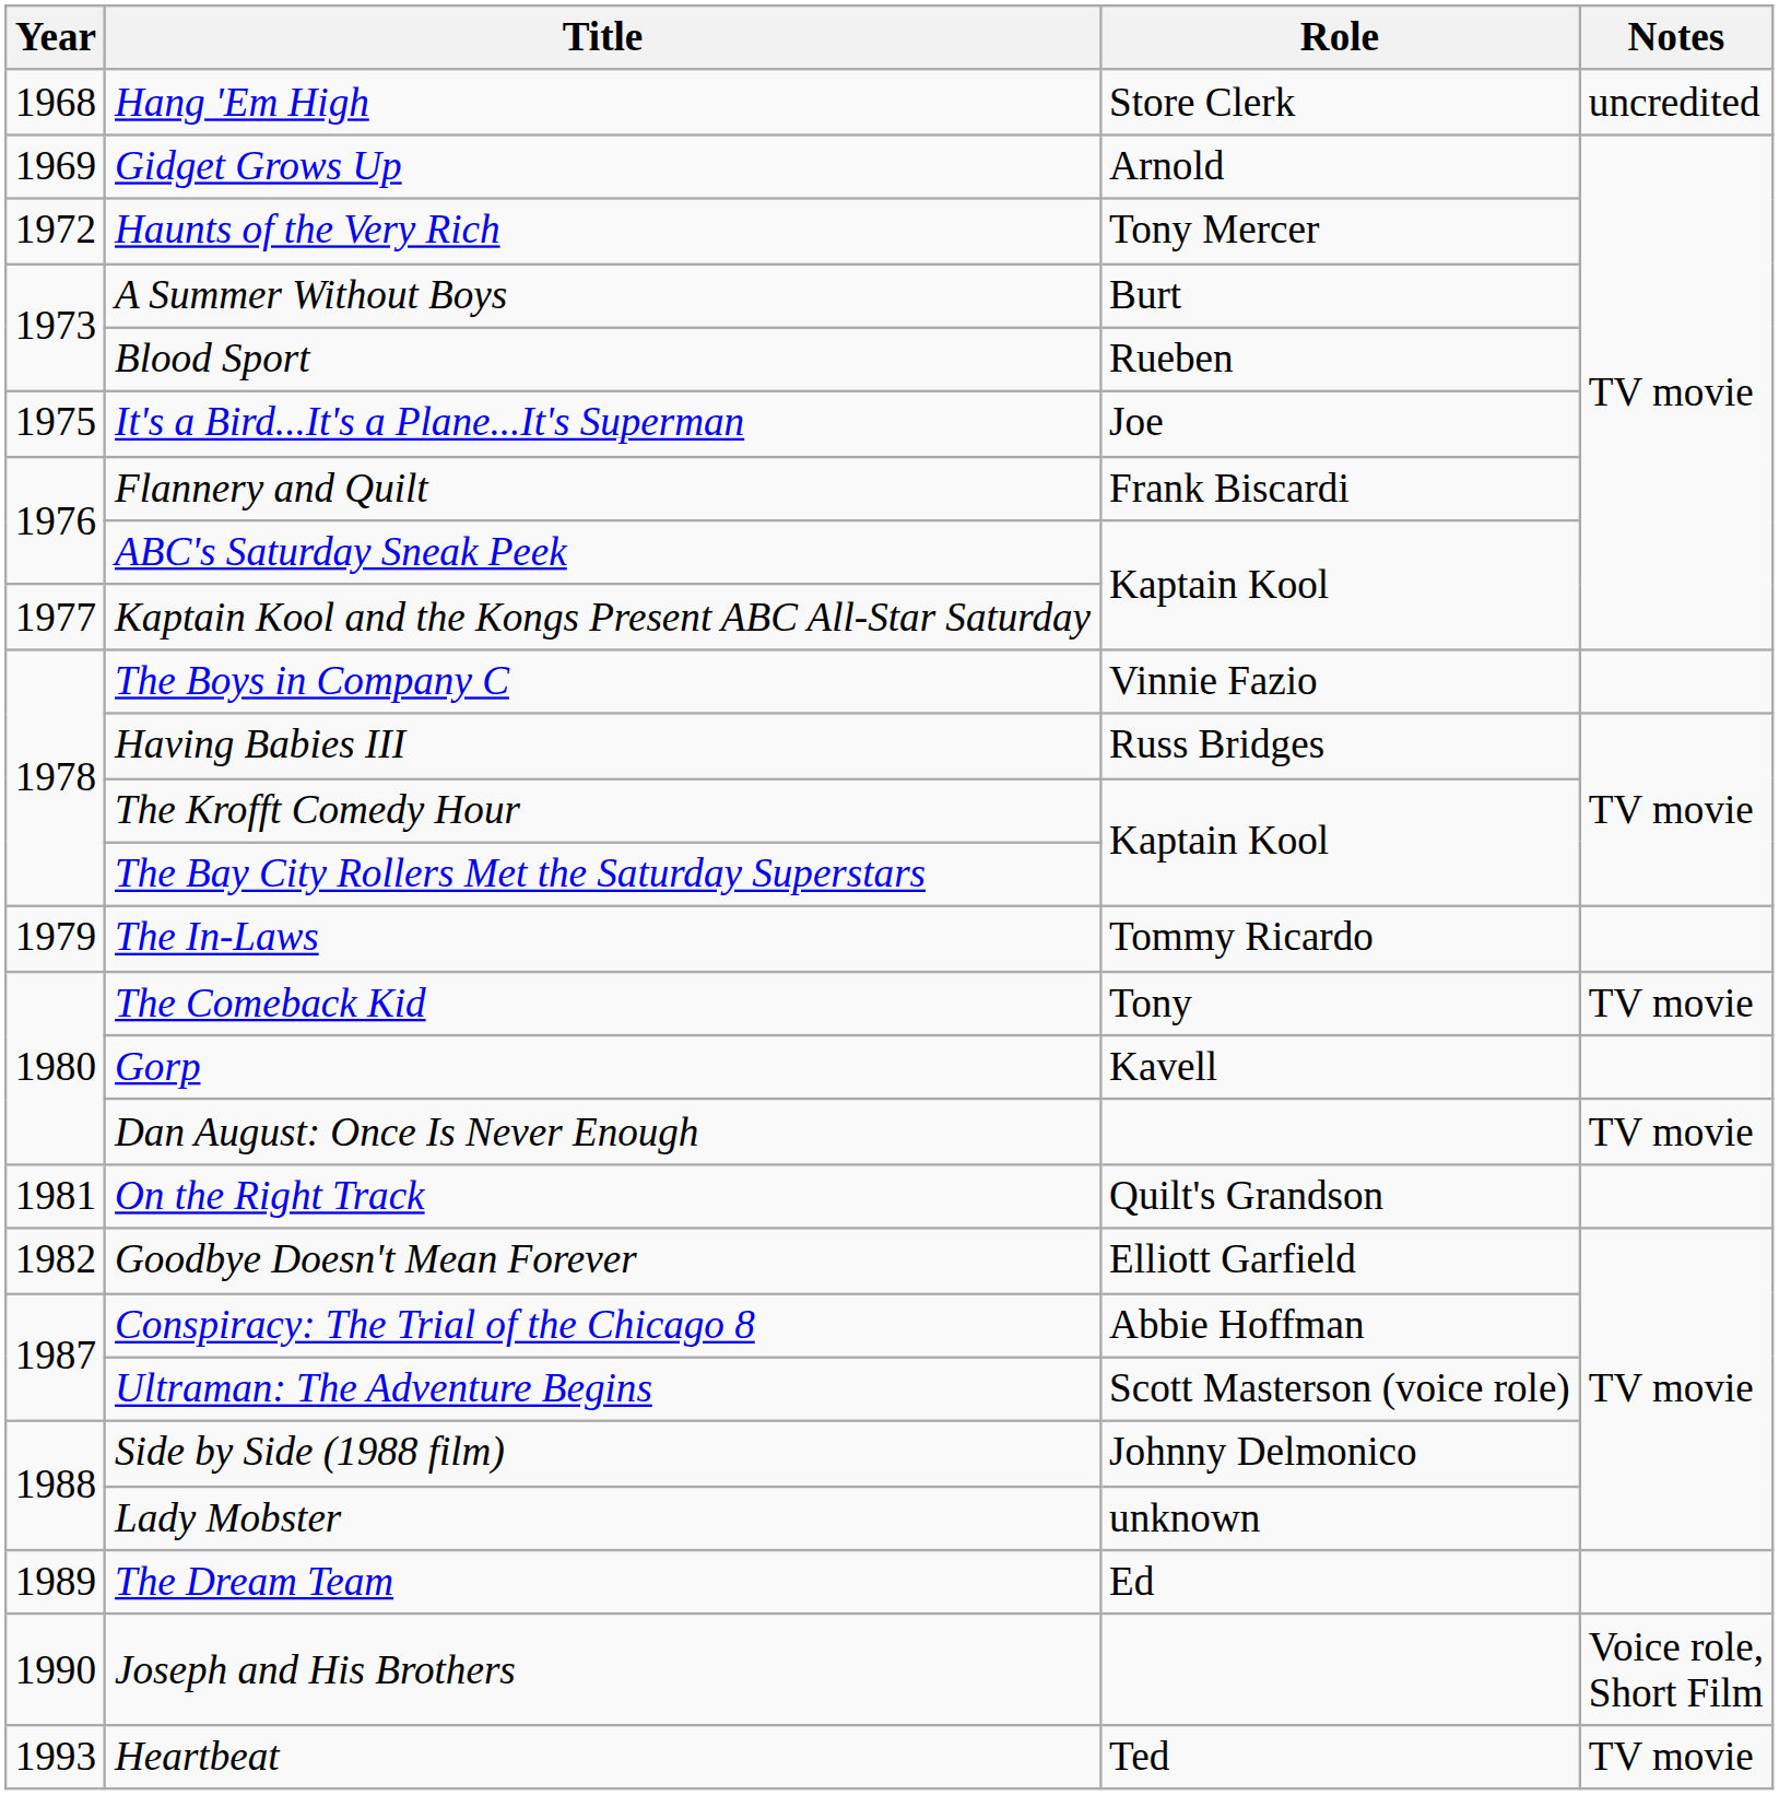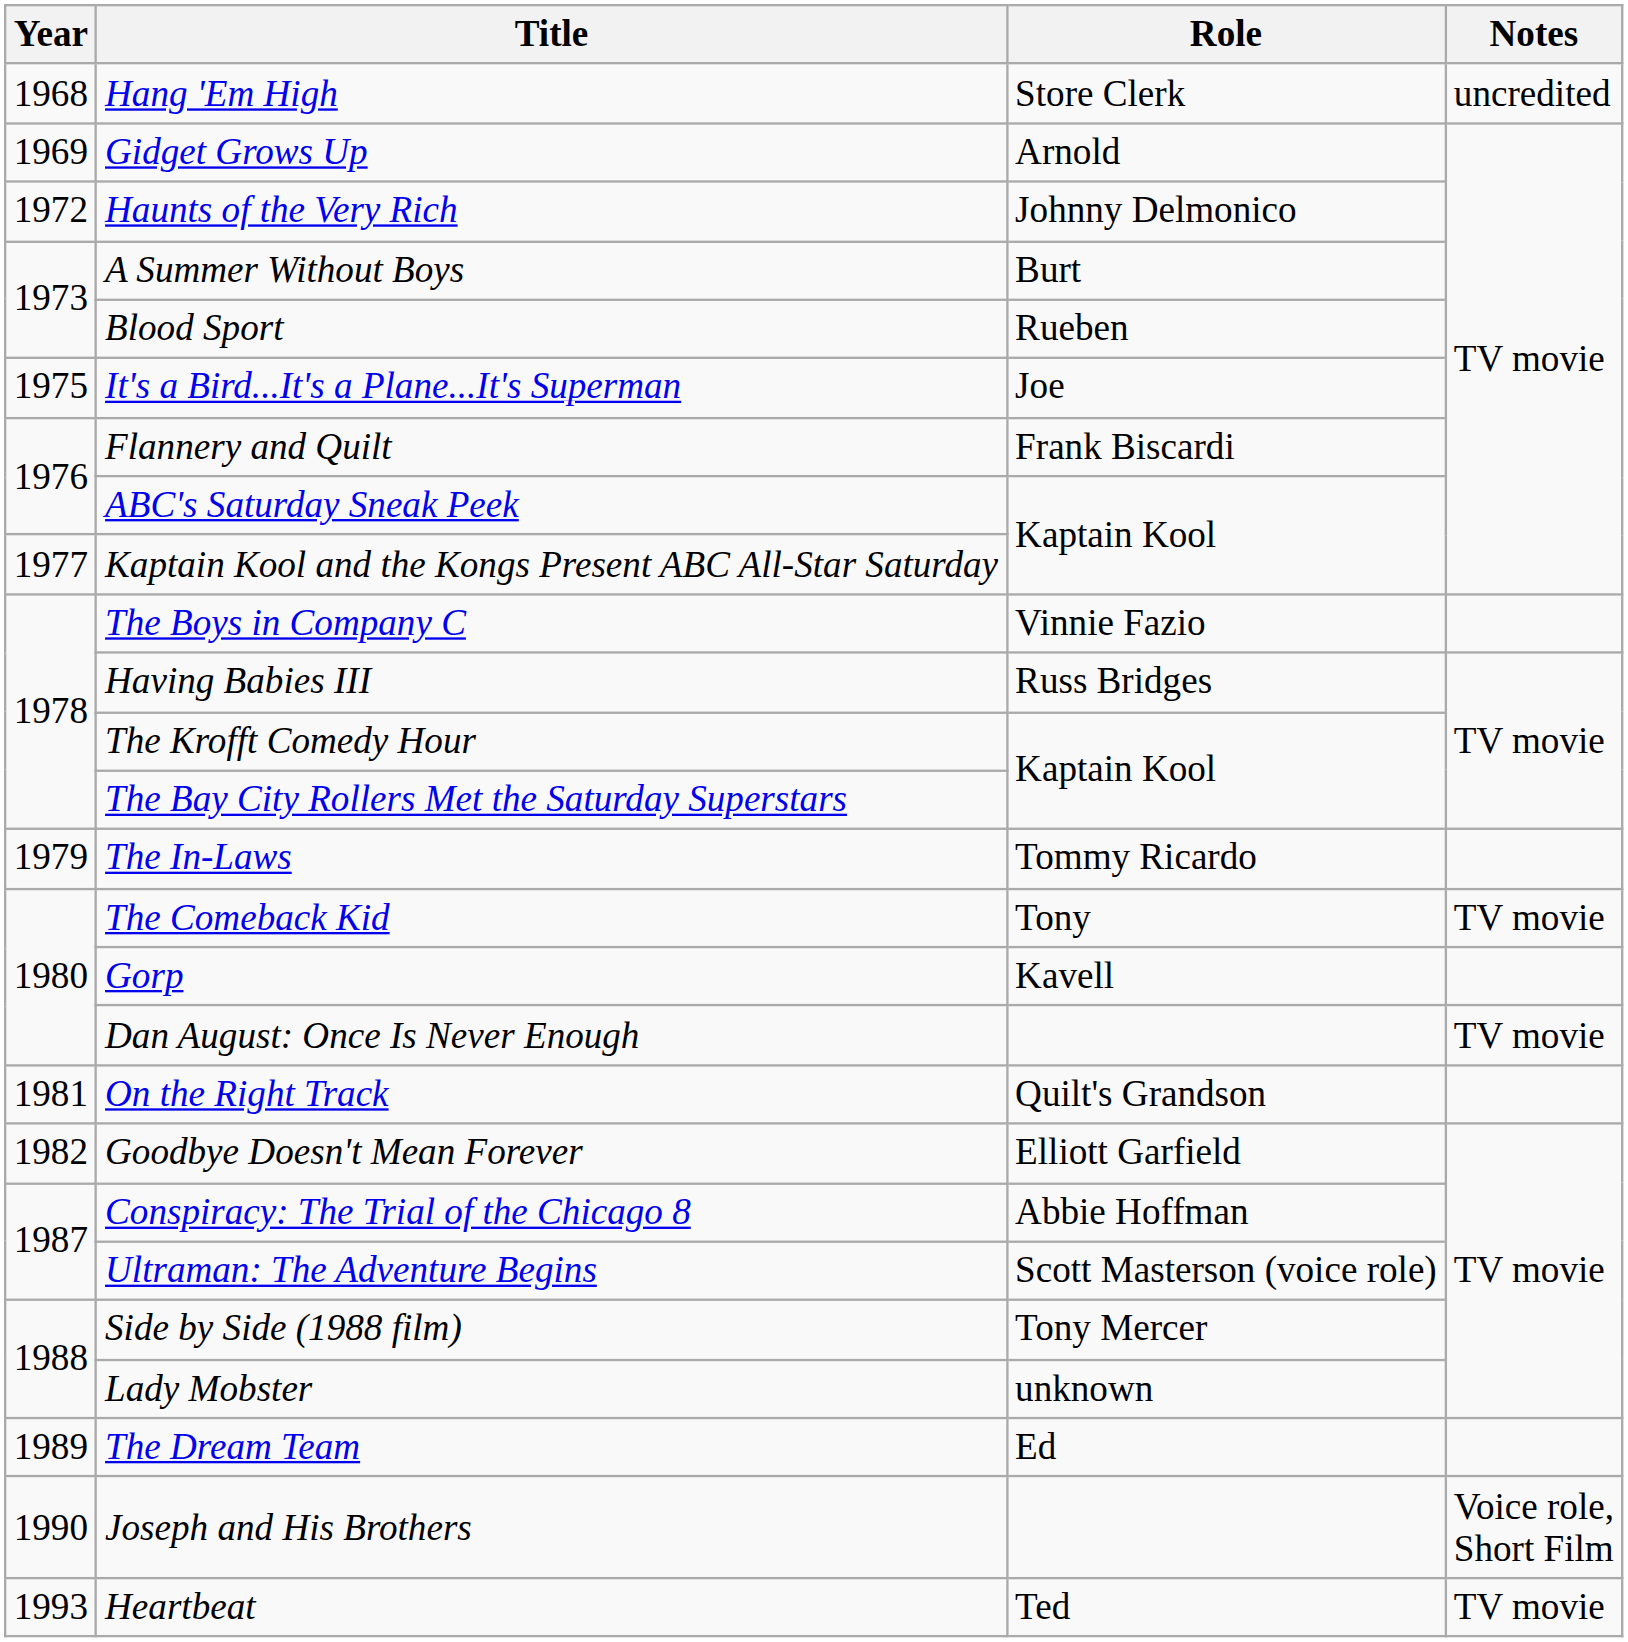Haunts of the Very Rich | Role: Tony Mercer -> Johnny Delmonico
Side by Side (1988 film) | Role: Johnny Delmonico -> Tony Mercer
